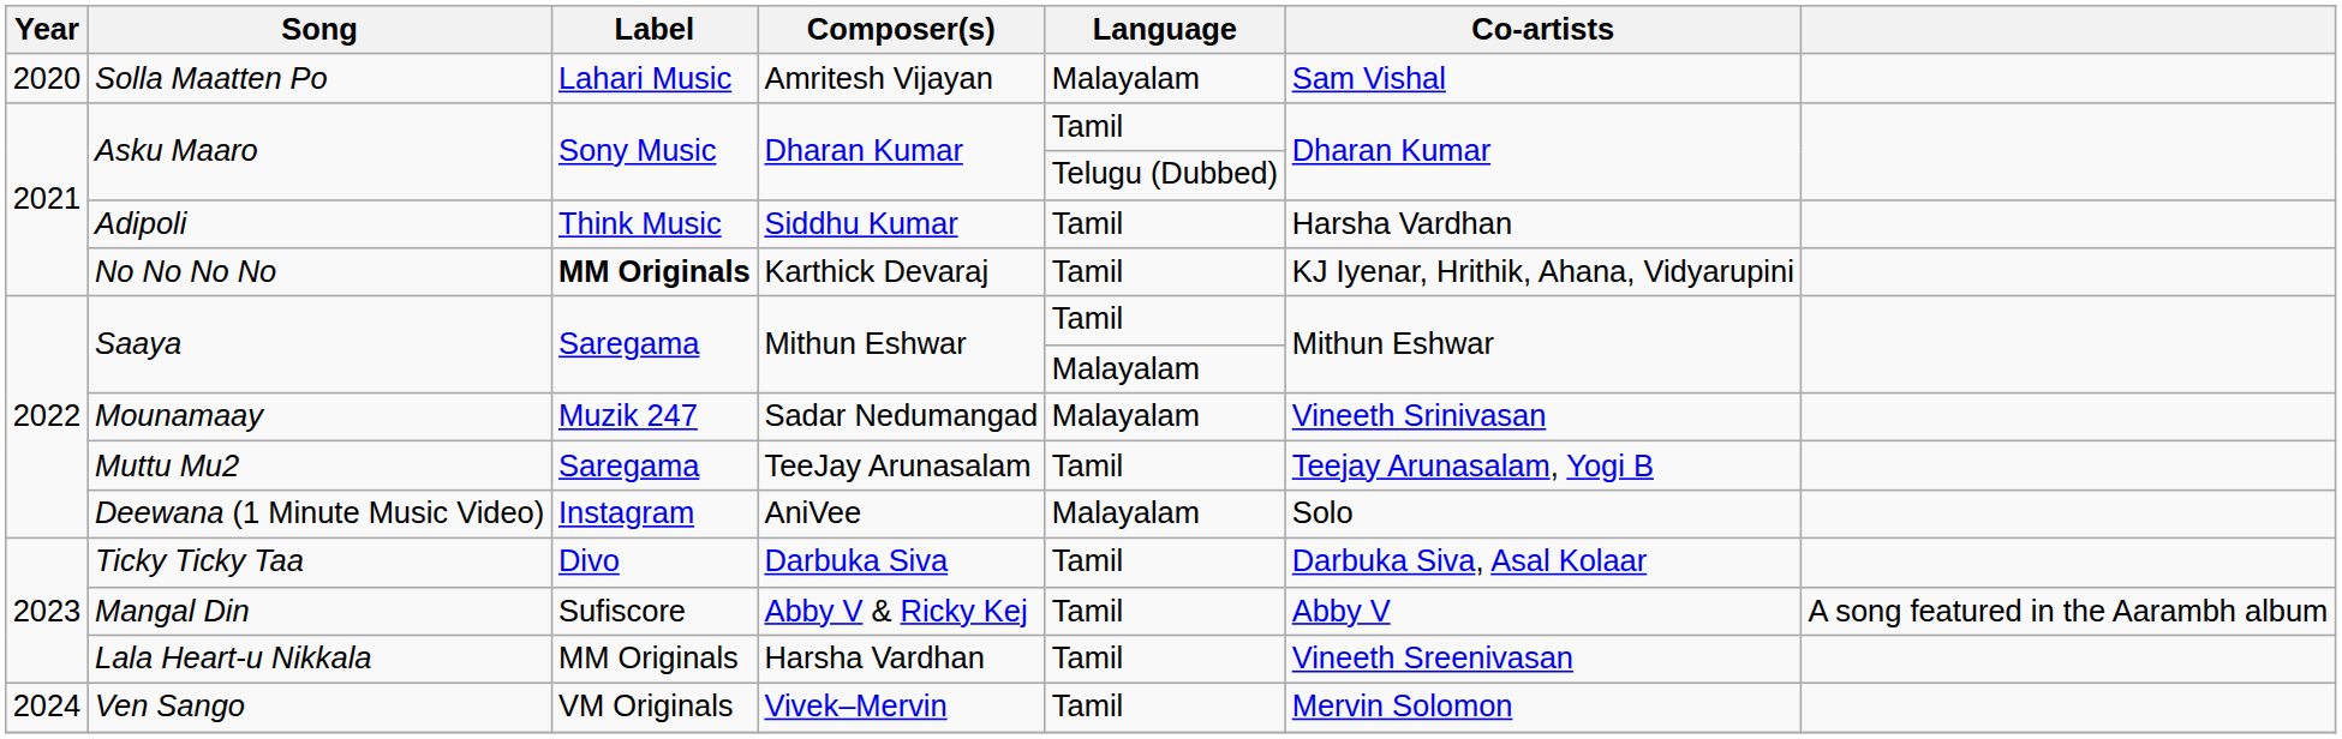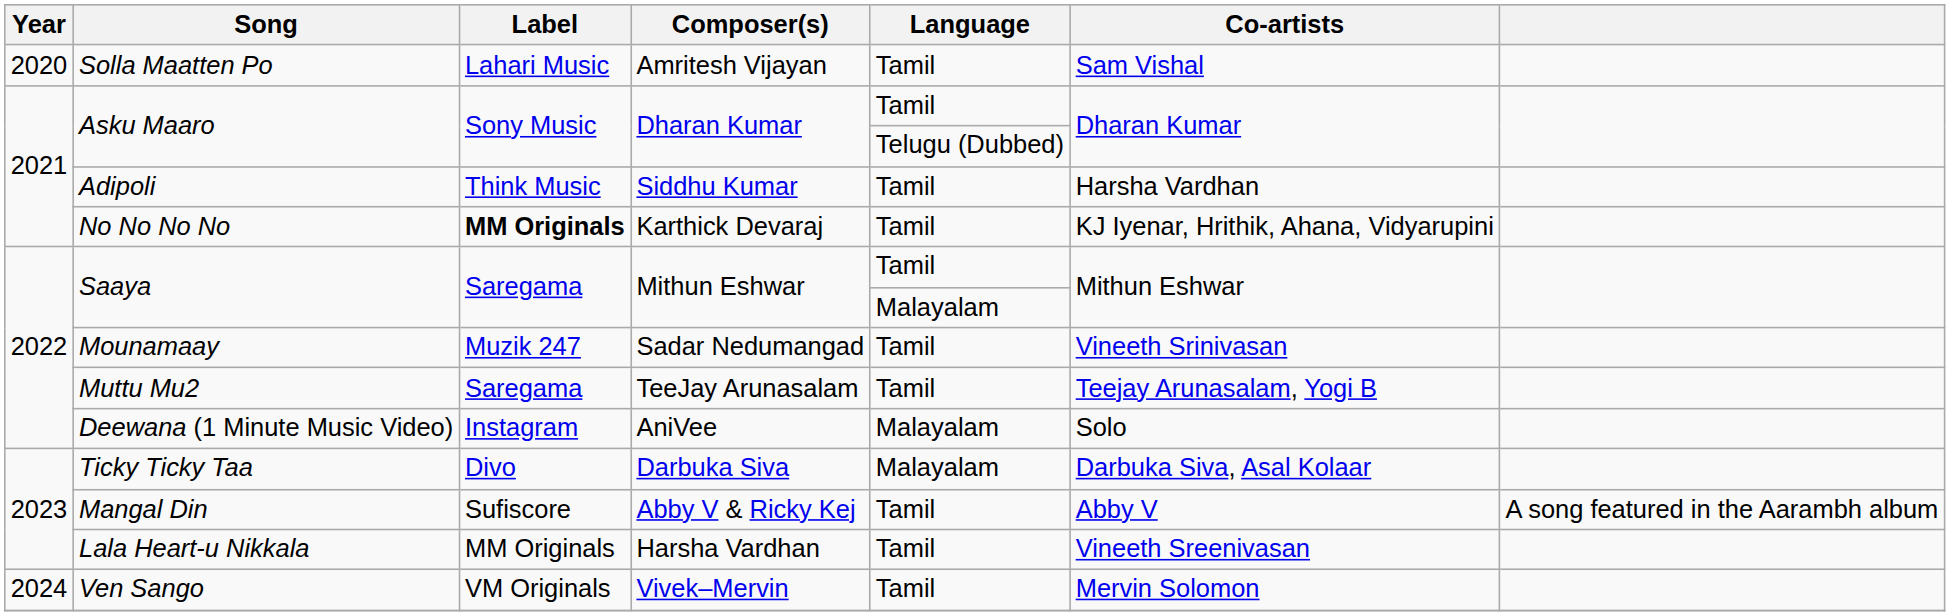Solla Maatten Po | Language: Malayalam -> Tamil
Mounamaay | Language: Malayalam -> Tamil
Ticky Ticky Taa | Language: Tamil -> Malayalam
